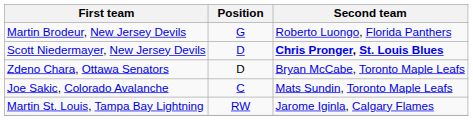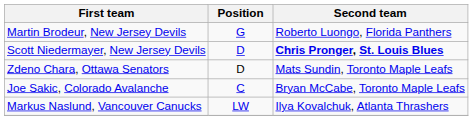Zdeno Chara, Ottawa Senators | Second team: Bryan McCabe, Toronto Maple Leafs -> Mats Sundin, Toronto Maple Leafs
Joe Sakic, Colorado Avalanche | Second team: Mats Sundin, Toronto Maple Leafs -> Bryan McCabe, Toronto Maple Leafs
- row: Martin St. Louis, Tampa Bay Lightning | RW | Jarome Iginla, Calgary Flames
+ row: Markus Naslund, Vancouver Canucks | LW | Ilya Kovalchuk, Atlanta Thrashers
